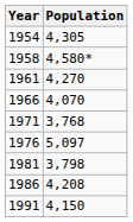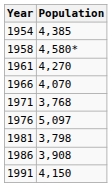1954 | Population: 4,305 -> 4,385
1986 | Population: 4,208 -> 3,908
